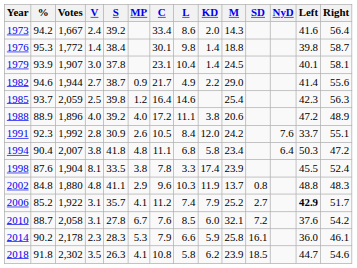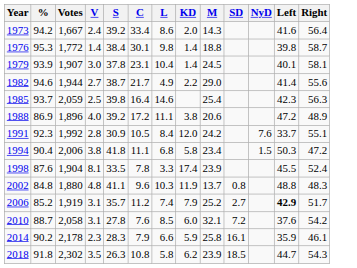- column: MP | 0.9 | 1.2 | 4.0 | 2.6 | 4.8 | 3.8 | 2.9 | 4.1 | 6.7 | 5.3 | 4.1
1988 | %: 88.9 -> 86.9
1994 | Votes: 2,007 -> 2,006
1994 | NyD: 6.4 -> 1.5
2006 | Votes: 1,922 -> 1,919
2014 | Left: 36.0 -> 35.9
2018 | Right: 54.6 -> 54.3
